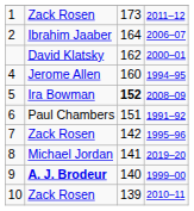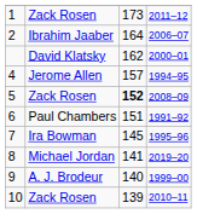4 | column 3: 160 -> 157
5 | column 2: Ira Bowman -> Zack Rosen
7 | column 2: Zack Rosen -> Ira Bowman
7 | column 3: 142 -> 145
9 | column 2: bold -> normal
